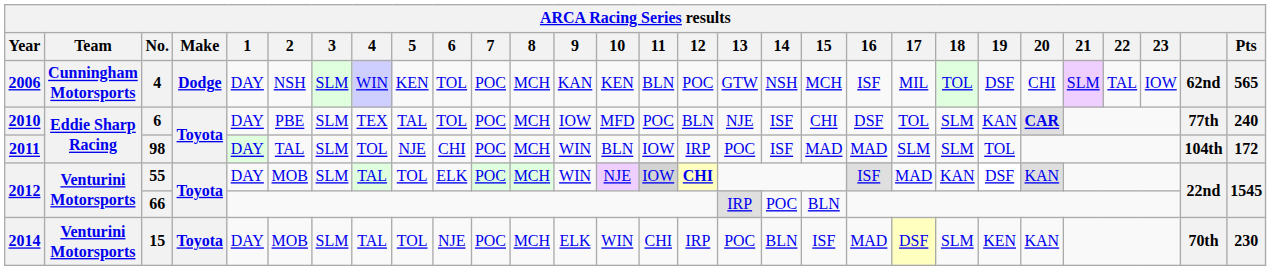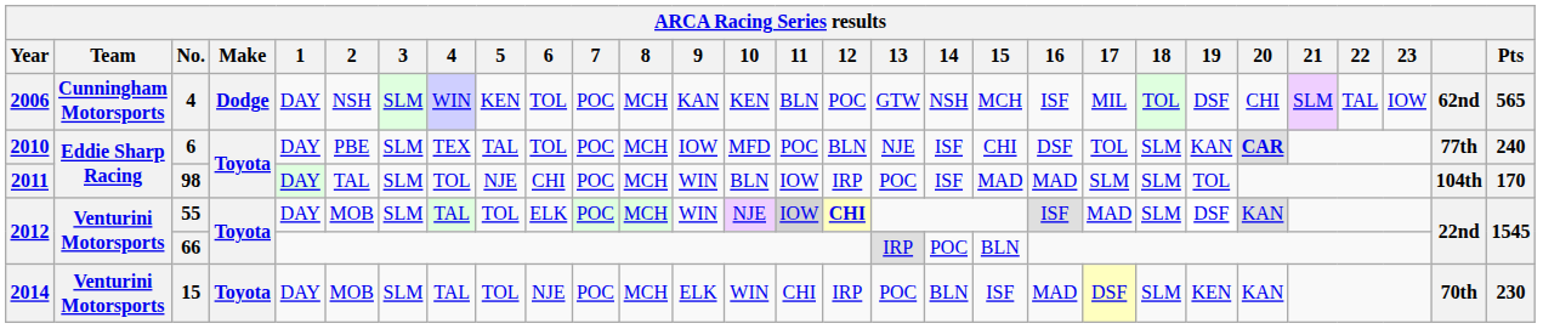98 | Pts: 172 -> 170
55 | 18: KAN -> SLM
